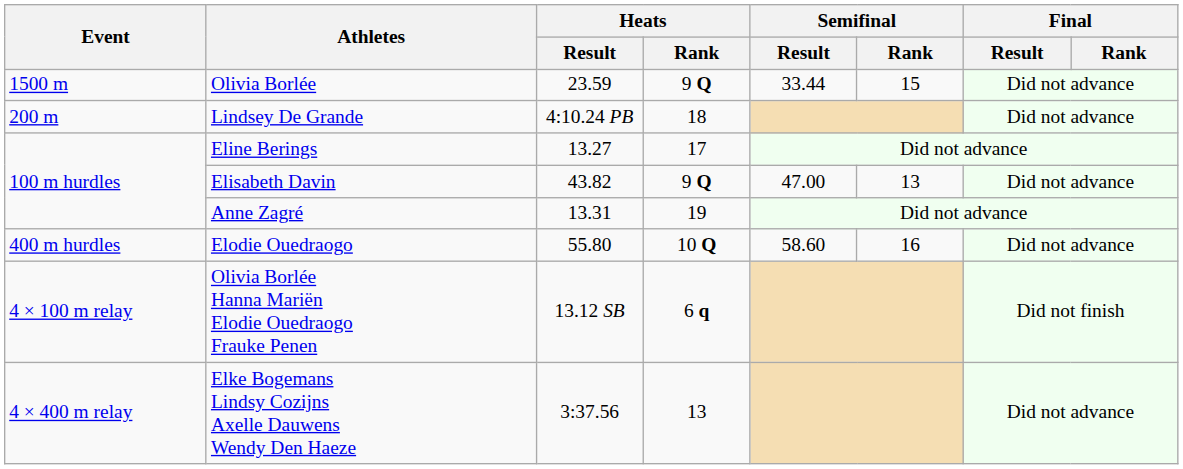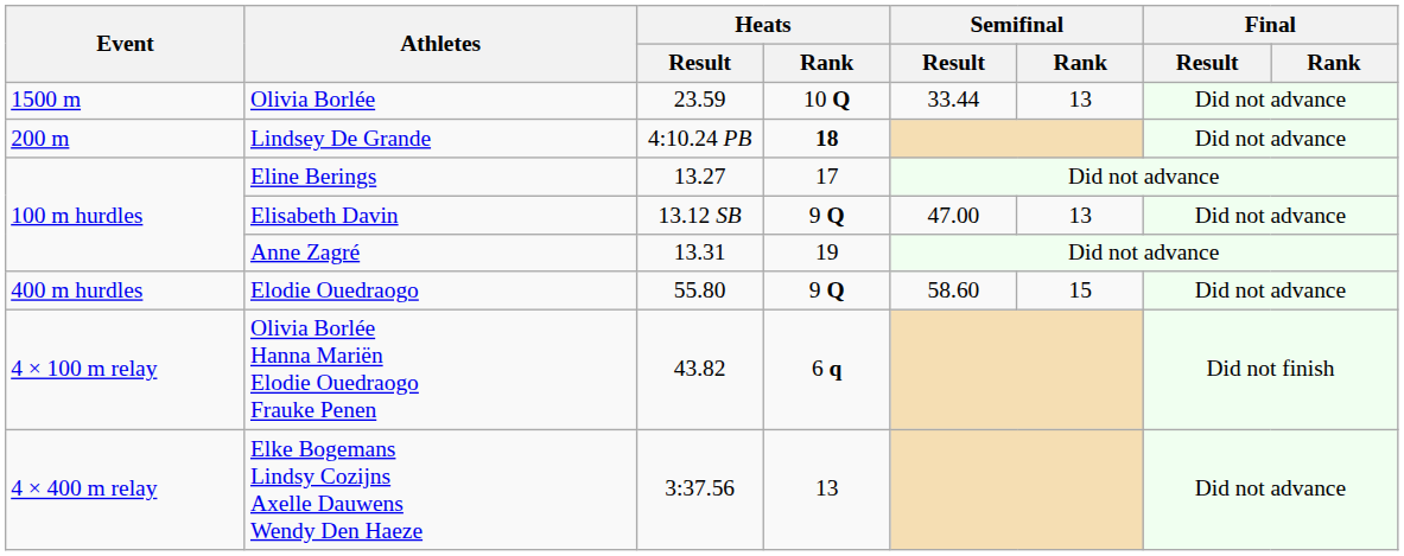Olivia Borlée | Heats / Rank: 9 Q -> 10 Q
Olivia Borlée | Semifinal / Rank: 15 -> 13
Lindsey De Grande | Heats / Rank: normal -> bold
Elisabeth Davin | Heats / Result: 43.82 -> 13.12 SB
Elodie Ouedraogo | Heats / Rank: 10 Q -> 9 Q
Elodie Ouedraogo | Semifinal / Rank: 16 -> 15
Olivia Borlée Hanna Mariën Elodie Ouedraogo Frauke Penen | Heats / Result: 13.12 SB -> 43.82
